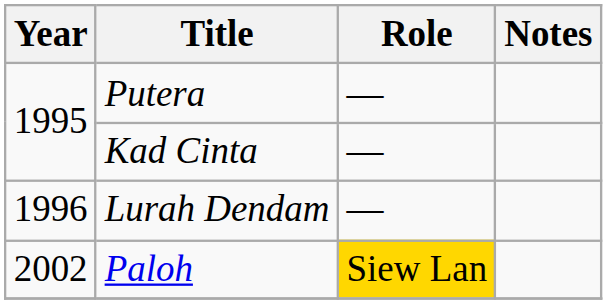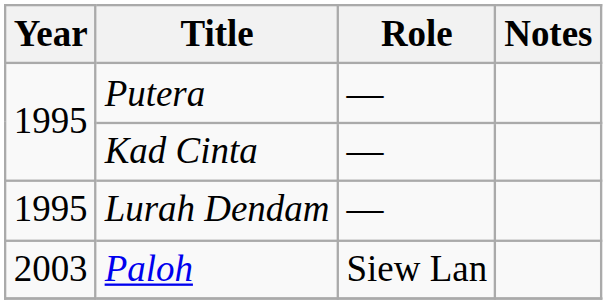Lurah Dendam | Year: 1996 -> 1995
Paloh | Year: 2002 -> 2003
Paloh | Role: gold background -> no background
